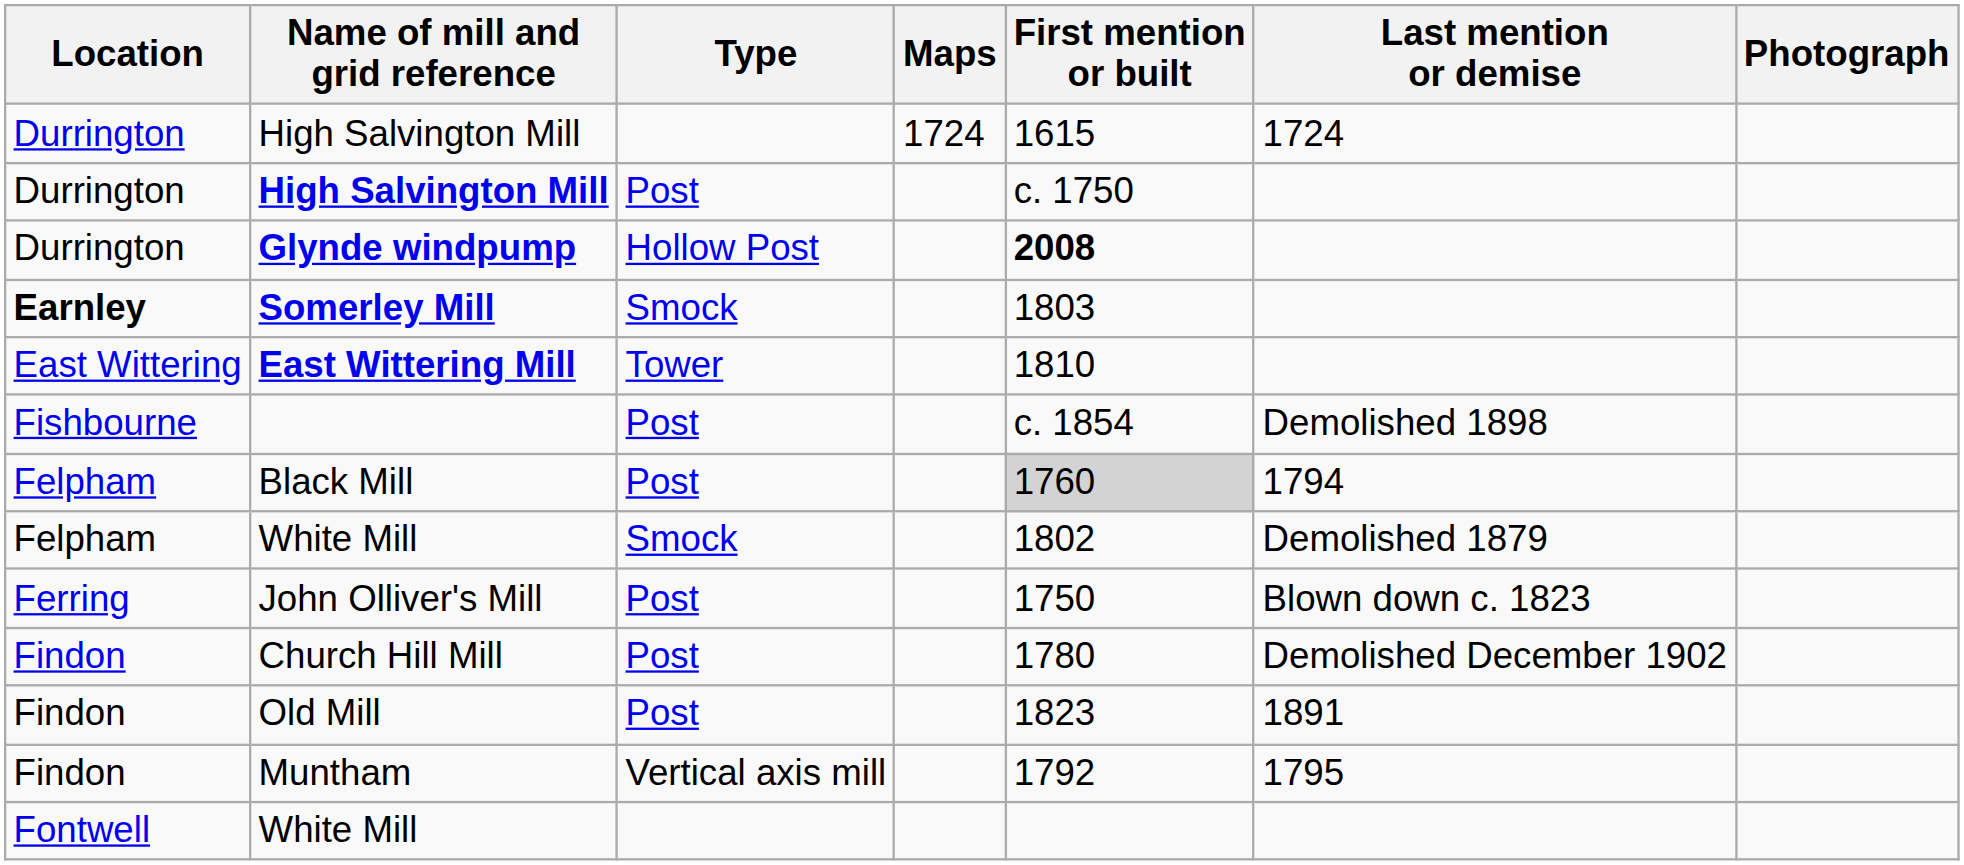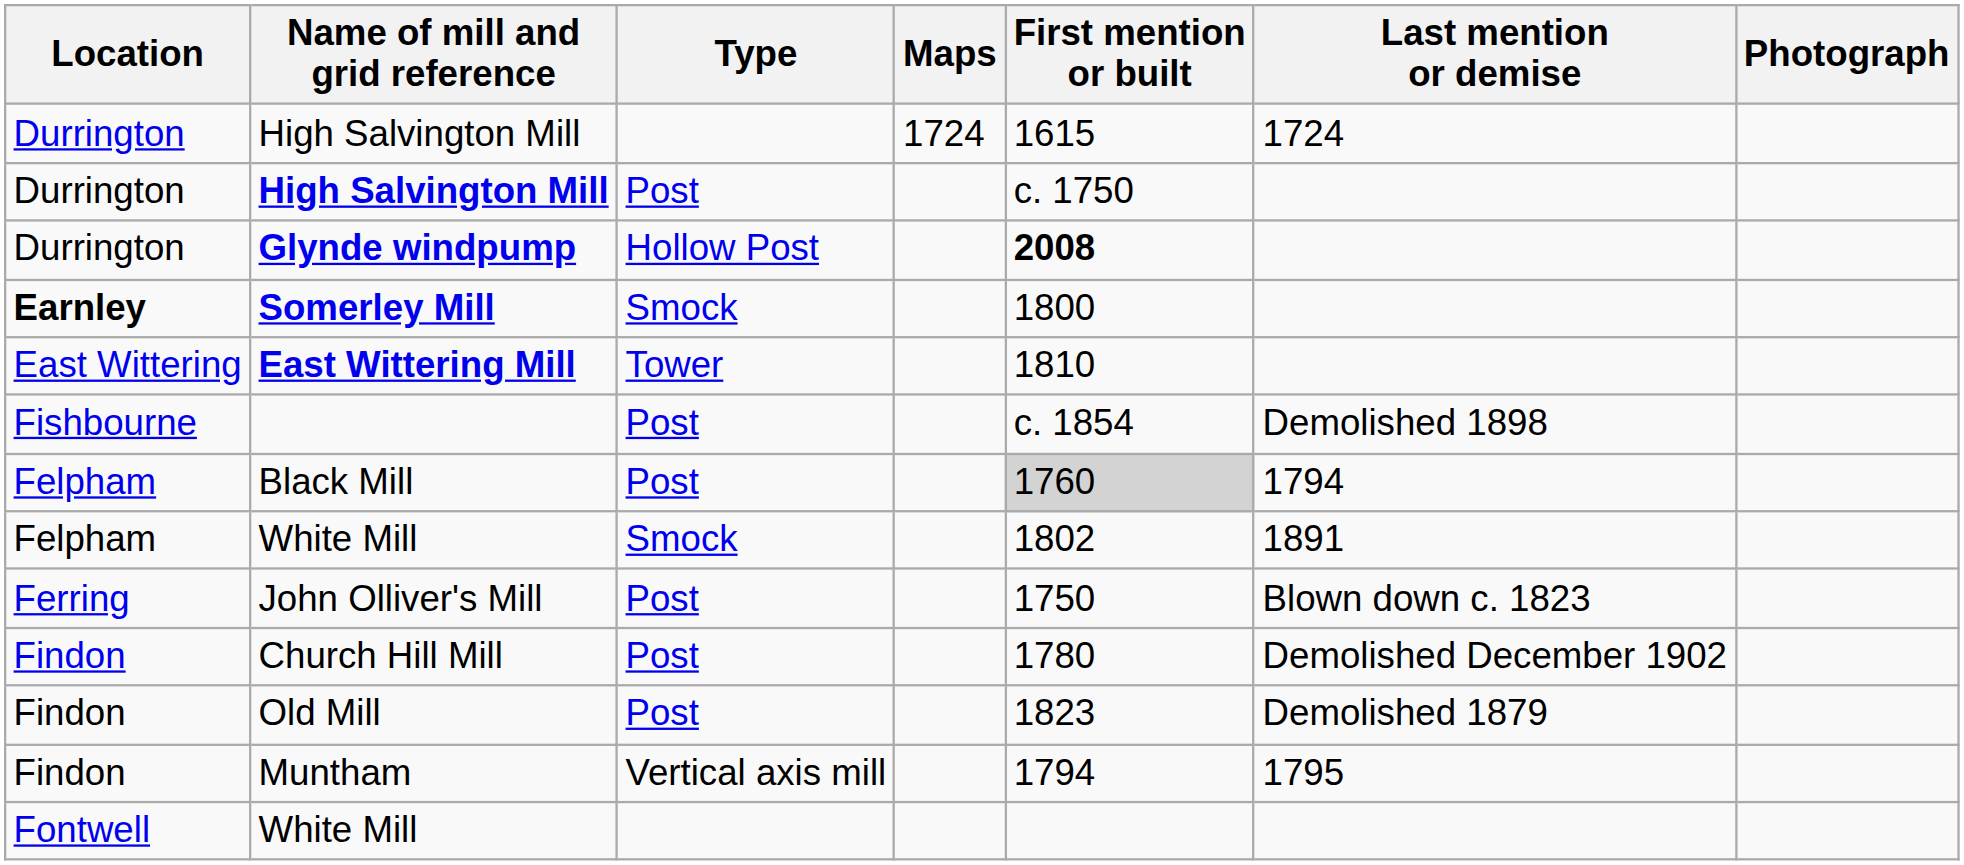Somerley Mill | First mention or built: 1803 -> 1800
White Mill / Smock | Last mention or demise: Demolished 1879 -> 1891
Old Mill | Last mention or demise: 1891 -> Demolished 1879
Muntham | First mention or built: 1792 -> 1794
